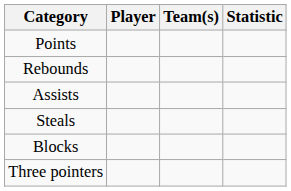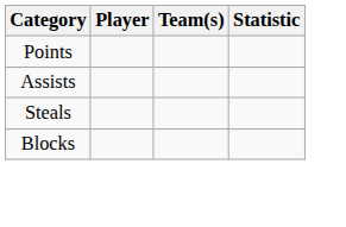- row: Rebounds
- row: Three pointers
